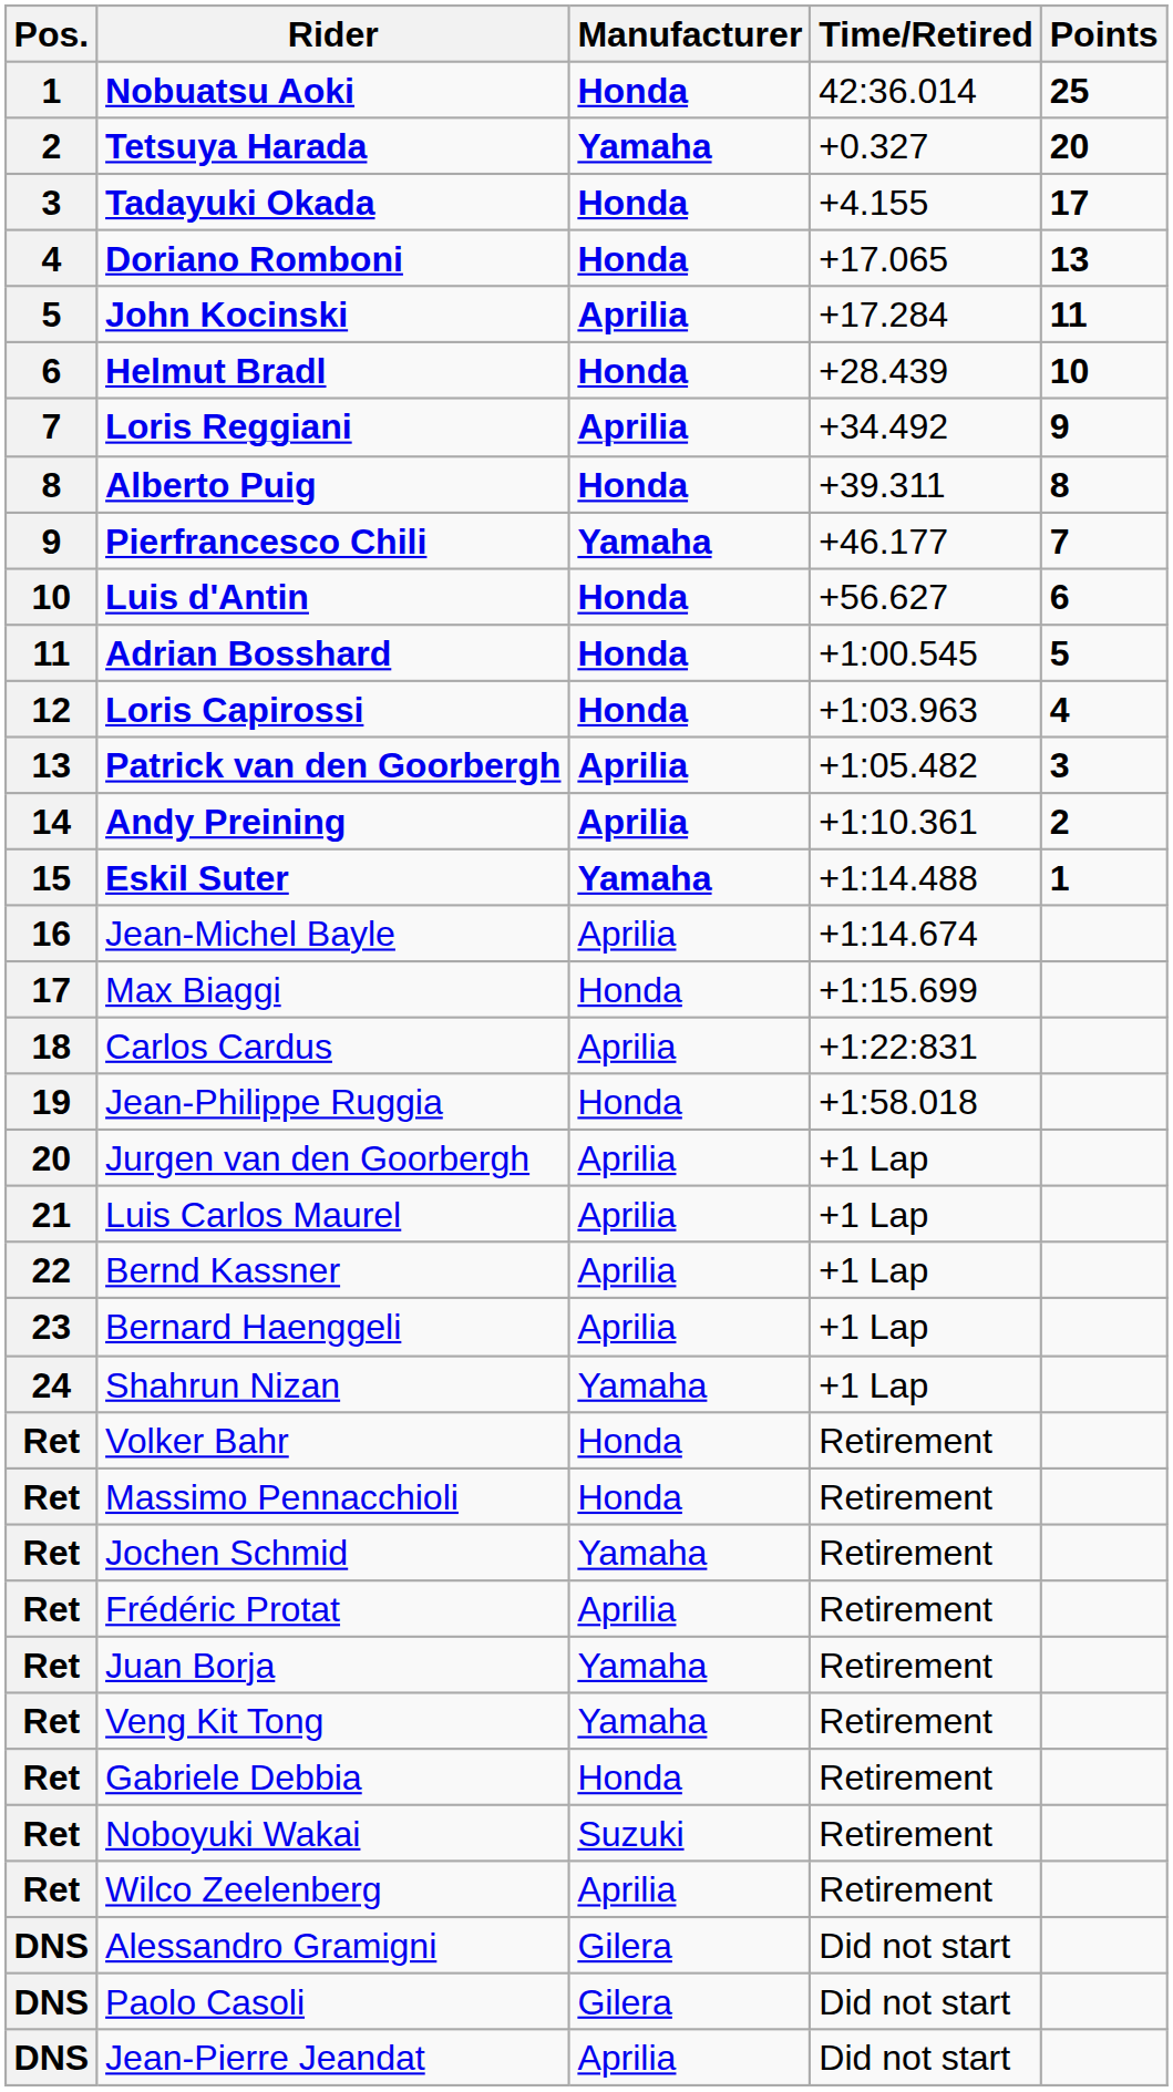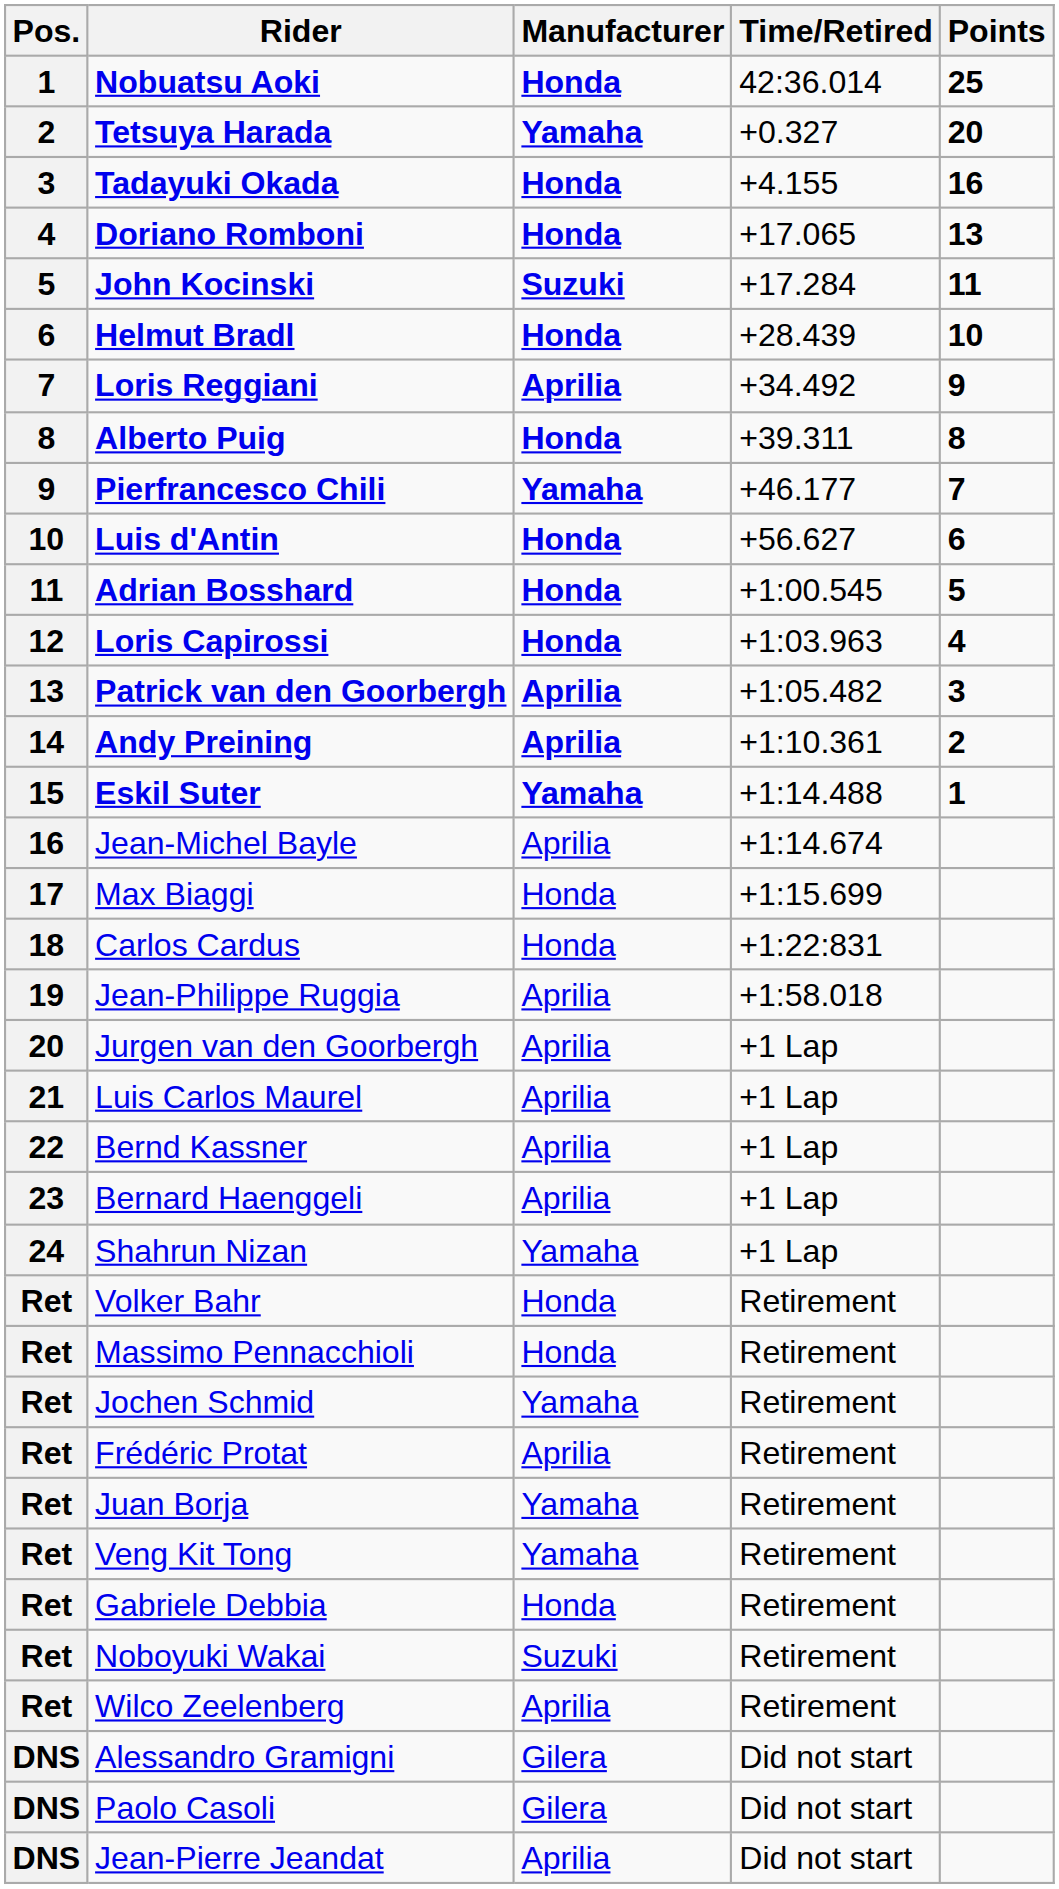Tadayuki Okada | Points: 17 -> 16
John Kocinski | Manufacturer: Aprilia -> Suzuki
Carlos Cardus | Manufacturer: Aprilia -> Honda
Jean-Philippe Ruggia | Manufacturer: Honda -> Aprilia
